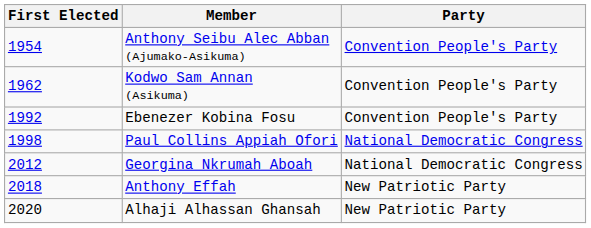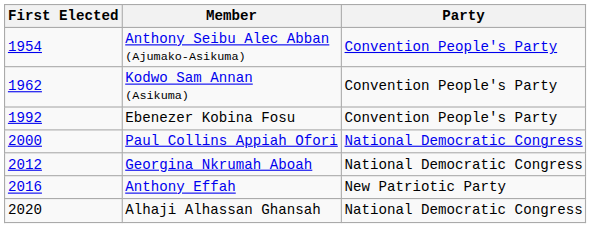Paul Collins Appiah Ofori | First Elected: 1998 -> 2000
Anthony Effah | First Elected: 2018 -> 2016
Alhaji Alhassan Ghansah | Party: New Patriotic Party -> National Democratic Congress
